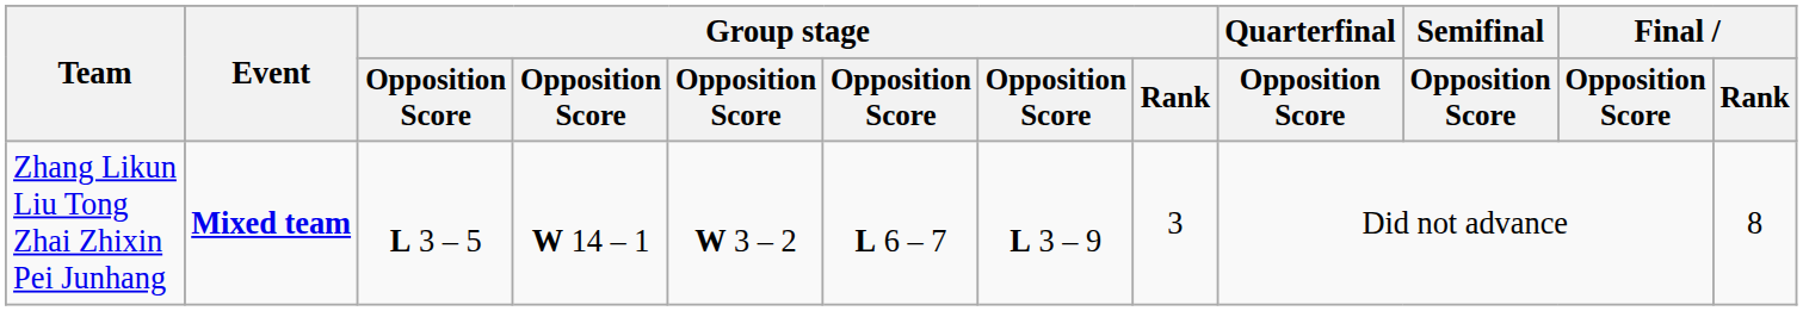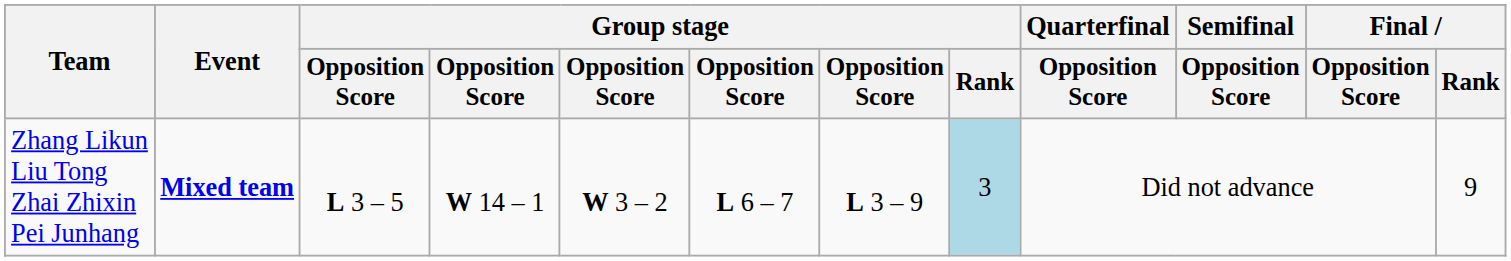Zhang Likun Liu Tong Zhai Zhixin Pei Junhang | Group stage / Rank: no background -> lightblue background
Zhang Likun Liu Tong Zhai Zhixin Pei Junhang | Final / Rank: 8 -> 9
